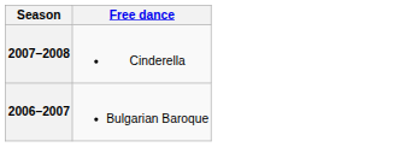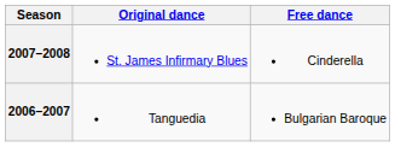+ column: Original dance | St. James Infirmary Blues | Tanguedia
